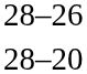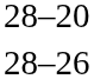rows swapped: 28–20 <-> 28–26
